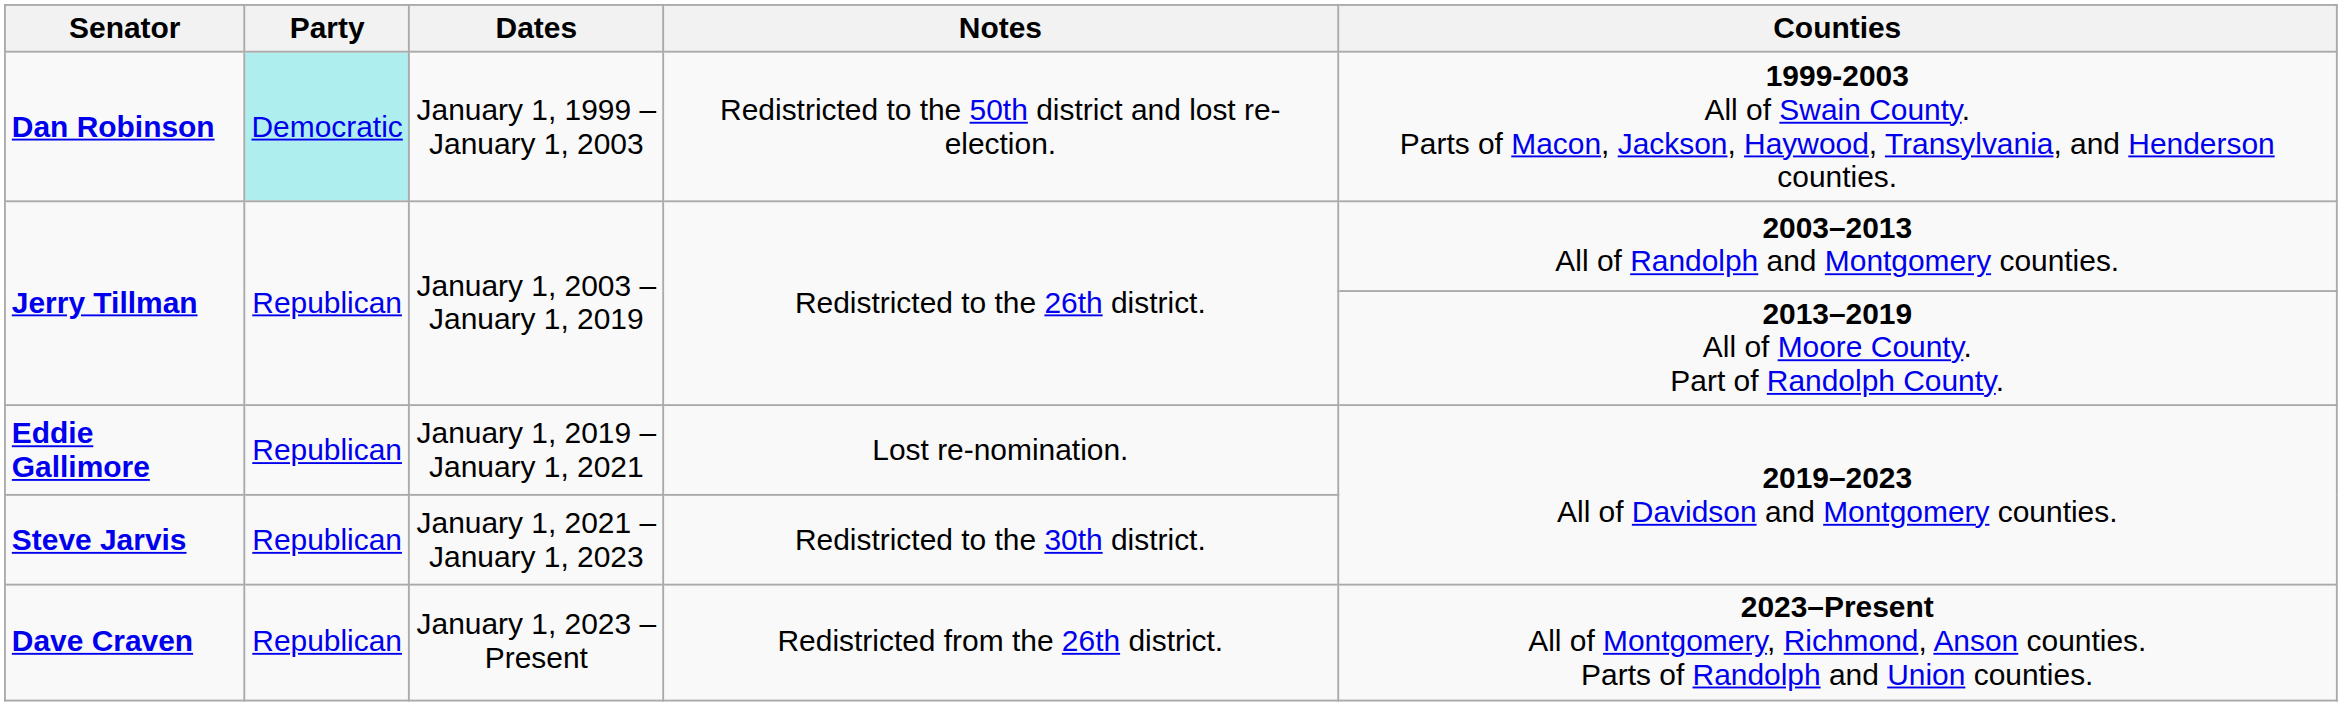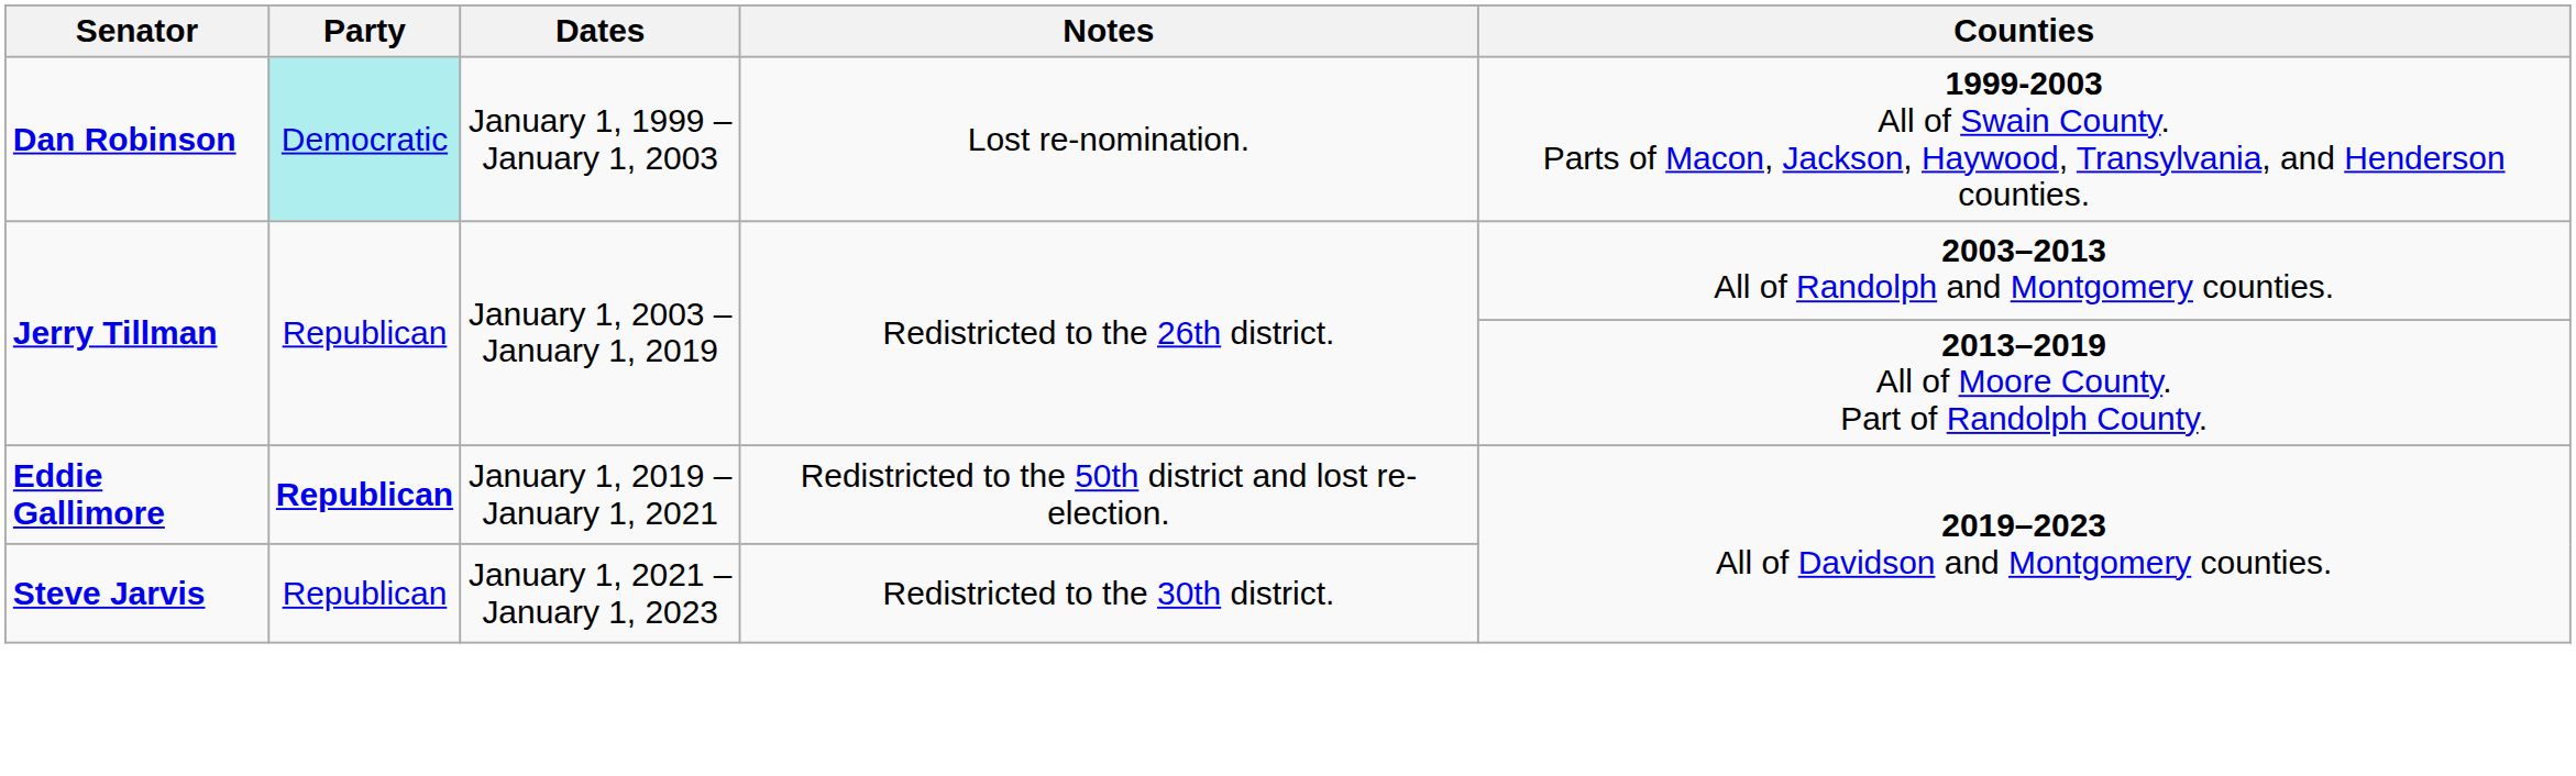Dan Robinson | Notes: Redistricted to the 50th district and lost re-election. -> Lost re-nomination.
Eddie Gallimore | Party: normal -> bold
Eddie Gallimore | Notes: Lost re-nomination. -> Redistricted to the 50th district and lost re-election.
- row: Dave Craven | Republican | January 1, 2023 – Present | Redistricted from the 26th district. | 2023–Present All of Montgomery, Richmond, Anson counties. Parts of Randolph and Union counties.
